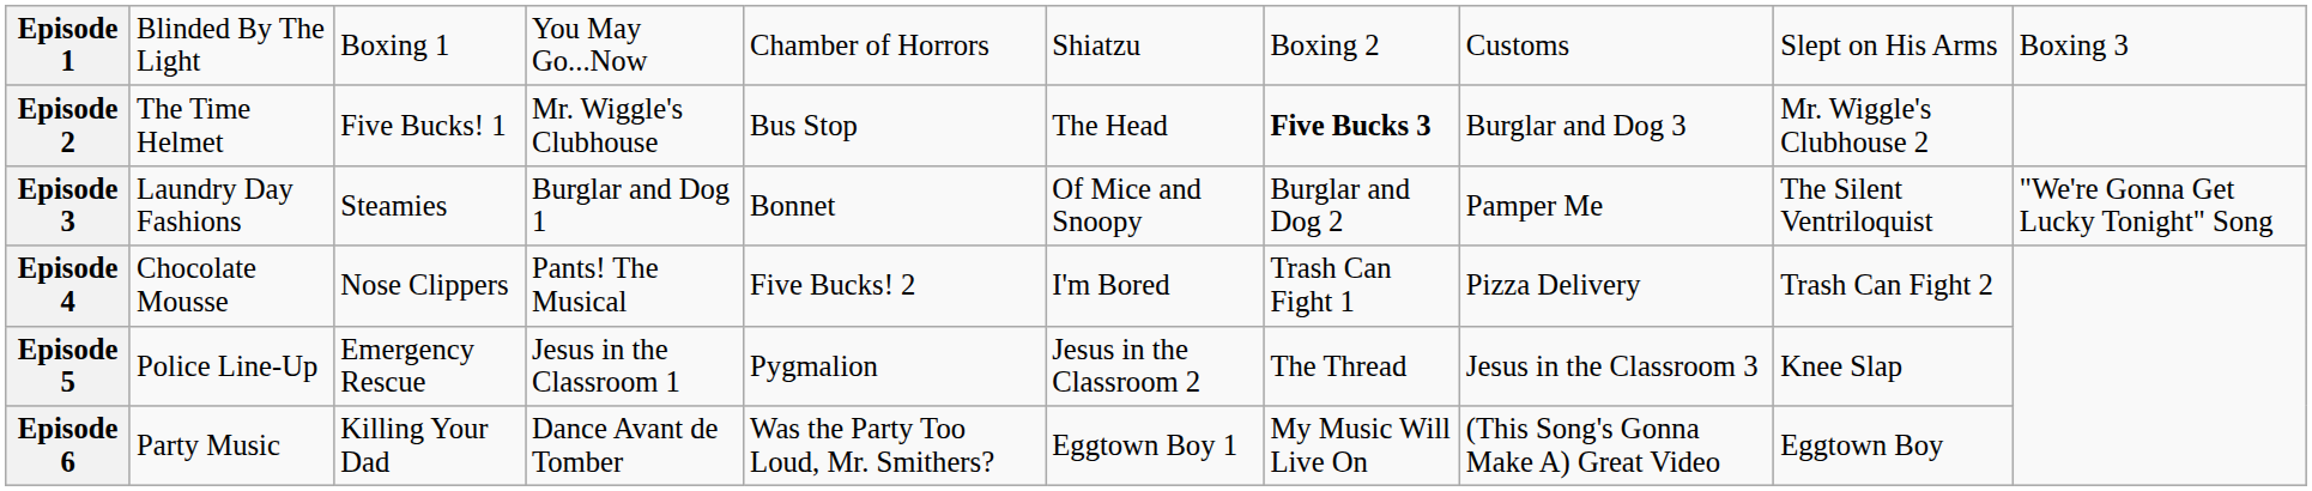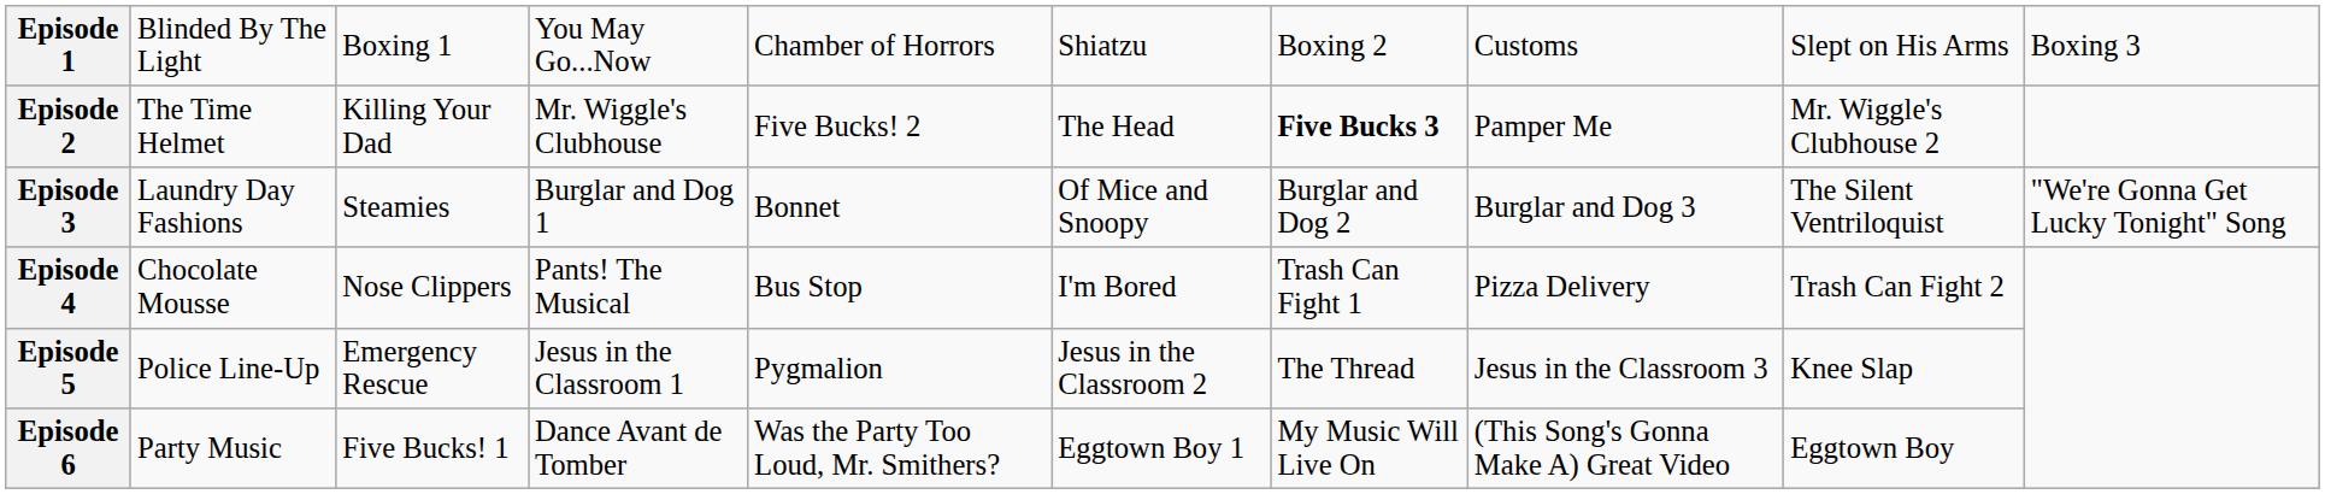Episode 2 | column 3: Five Bucks! 1 -> Killing Your Dad
Episode 2 | column 5: Bus Stop -> Five Bucks! 2
Episode 2 | column 8: Burglar and Dog 3 -> Pamper Me
Episode 3 | column 8: Pamper Me -> Burglar and Dog 3
Episode 4 | column 5: Five Bucks! 2 -> Bus Stop
Episode 6 | column 3: Killing Your Dad -> Five Bucks! 1
